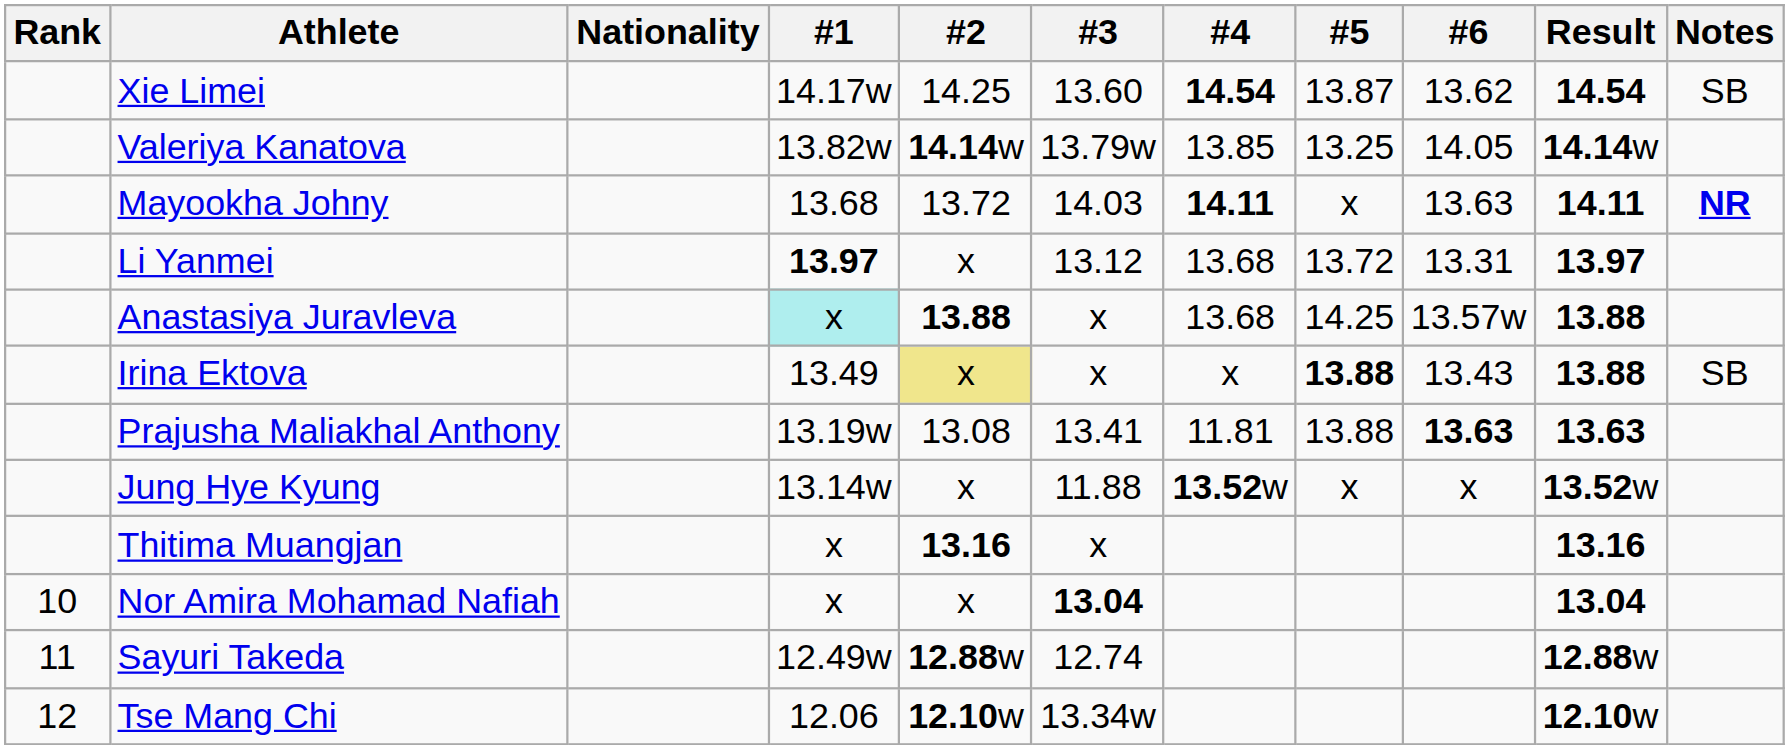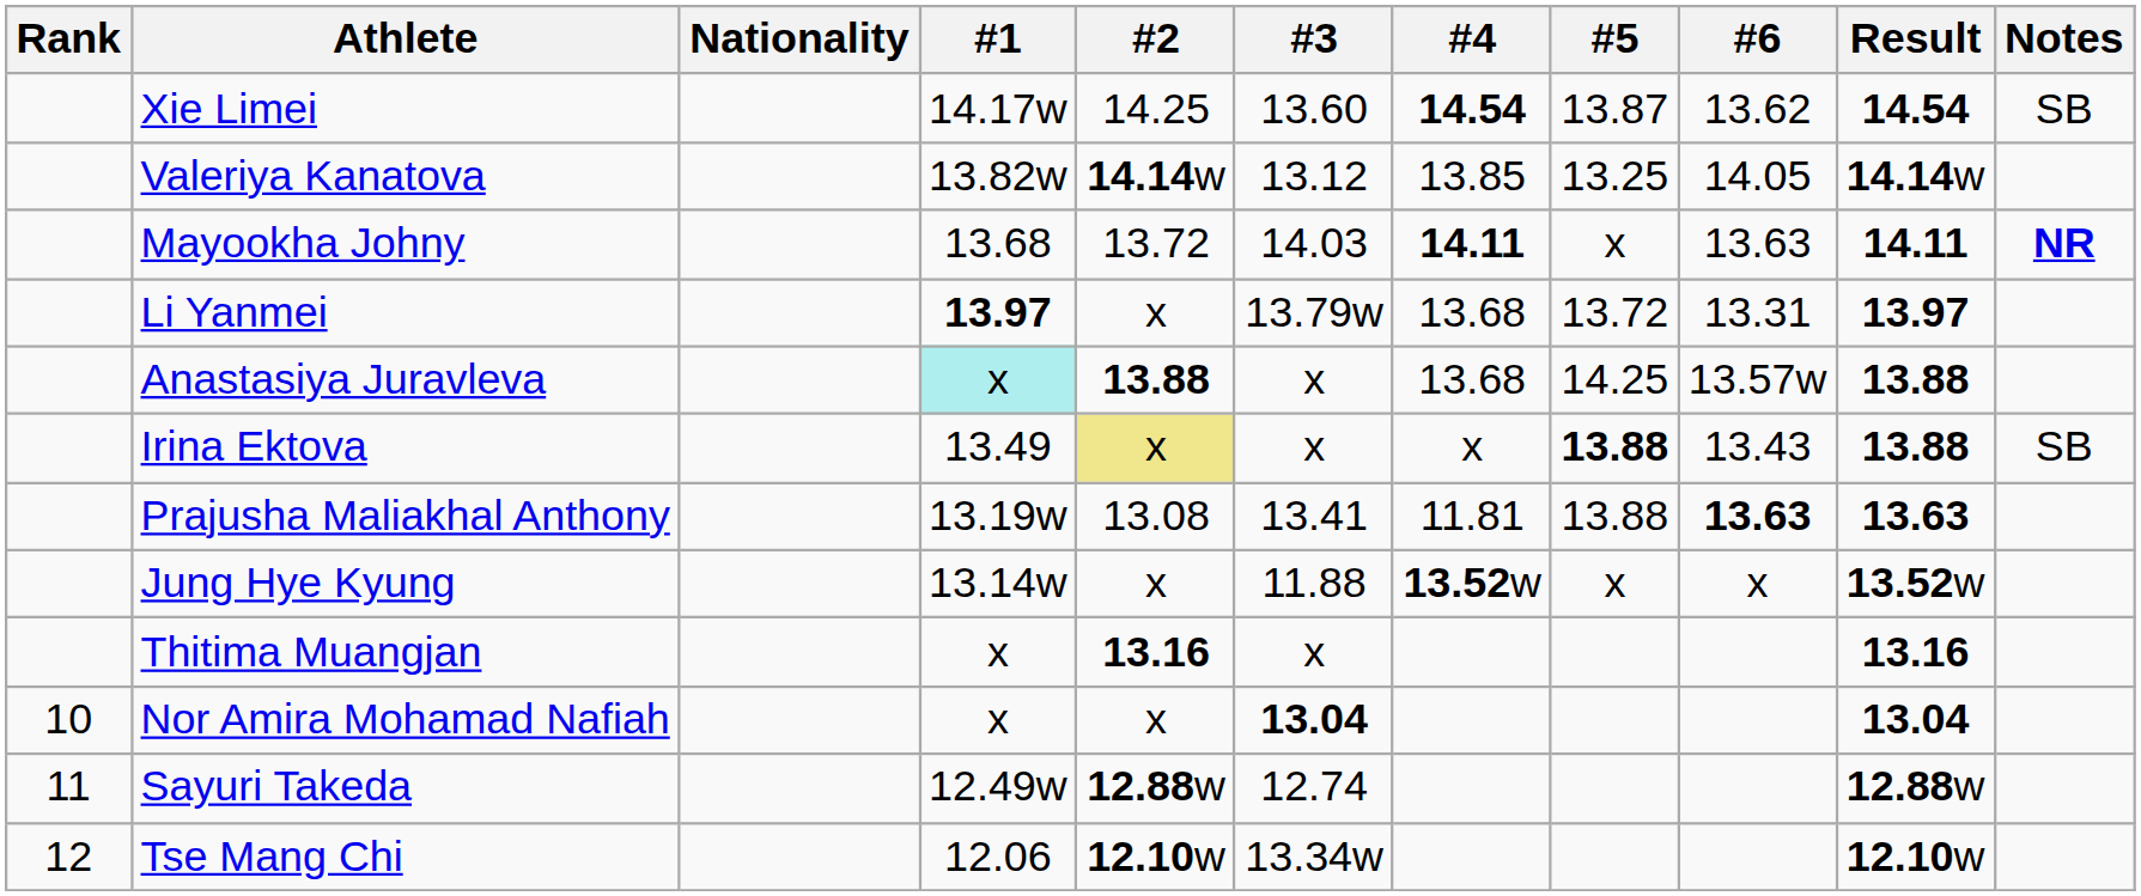Valeriya Kanatova | #3: 13.79w -> 13.12
Li Yanmei | #3: 13.12 -> 13.79w
